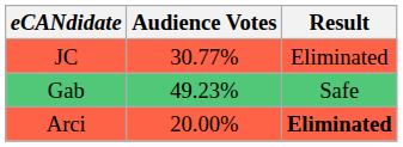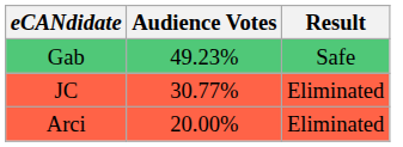rows swapped: Gab <-> JC
Arci | Result: bold -> normal
